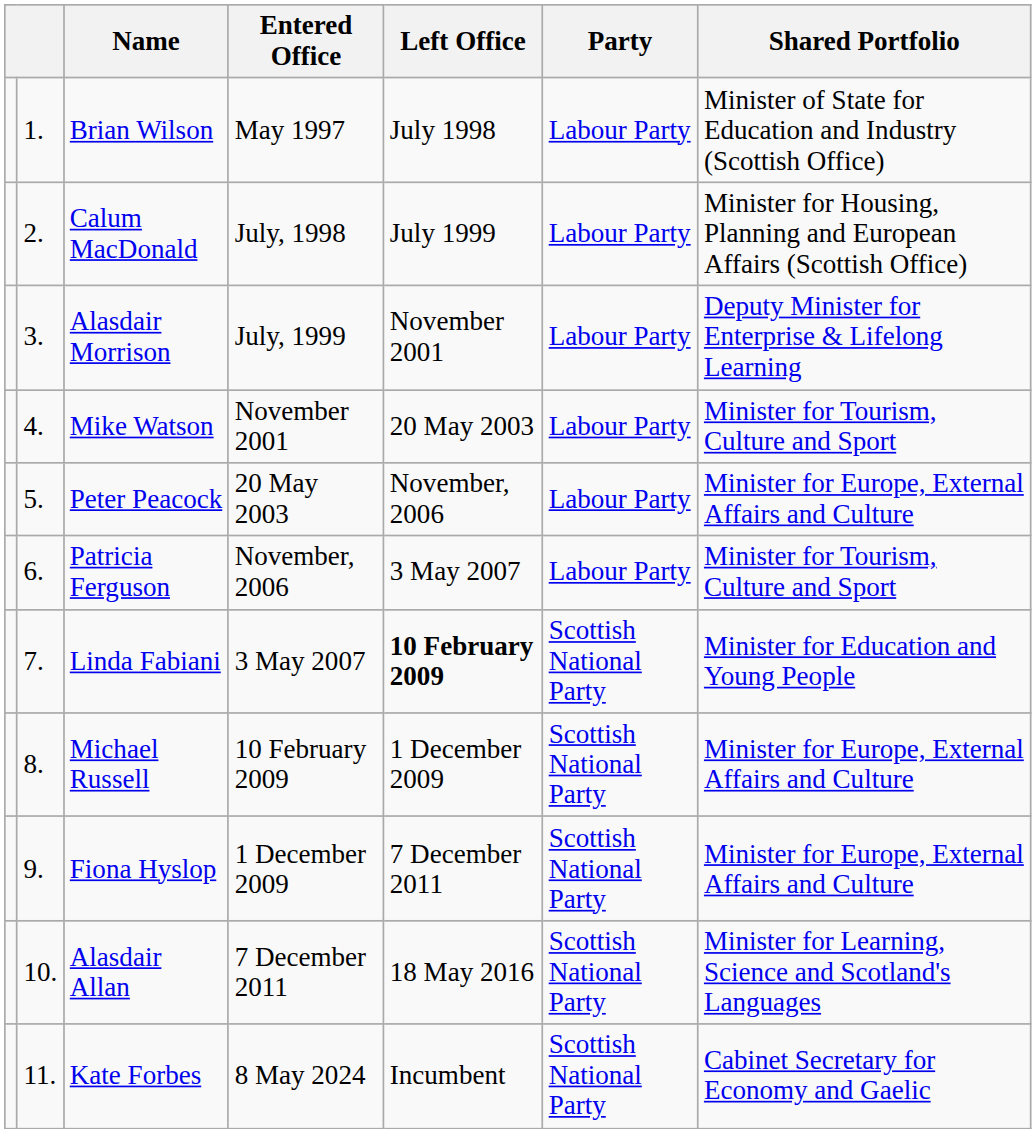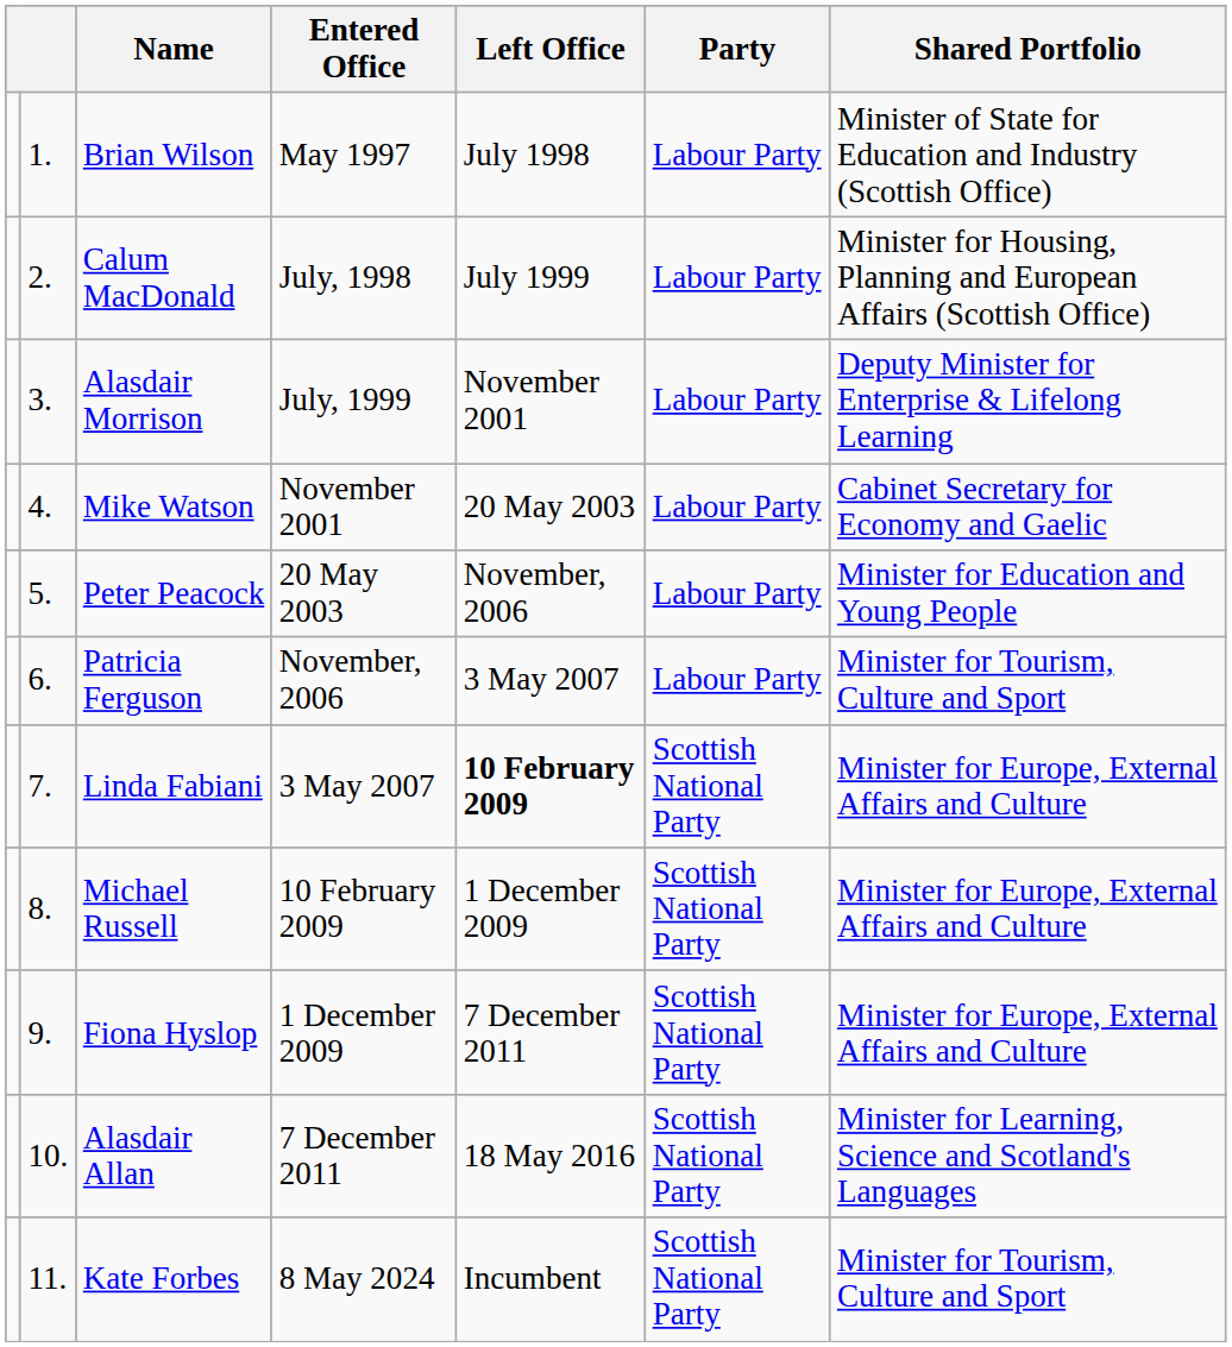Mike Watson | Shared Portfolio: Minister for Tourism, Culture and Sport -> Cabinet Secretary for Economy and Gaelic
Peter Peacock | Shared Portfolio: Minister for Europe, External Affairs and Culture -> Minister for Education and Young People
Linda Fabiani | Shared Portfolio: Minister for Education and Young People -> Minister for Europe, External Affairs and Culture
Kate Forbes | Shared Portfolio: Cabinet Secretary for Economy and Gaelic -> Minister for Tourism, Culture and Sport
